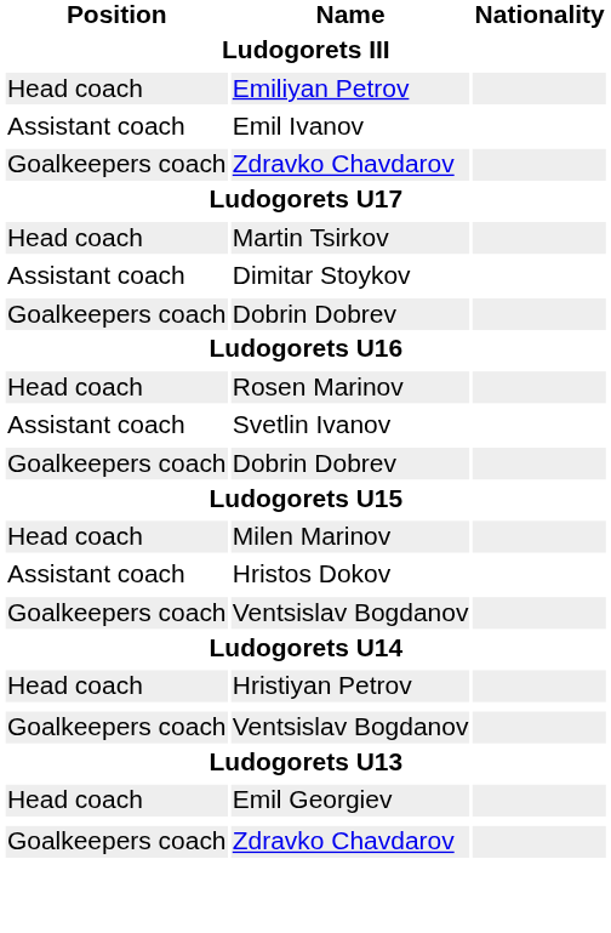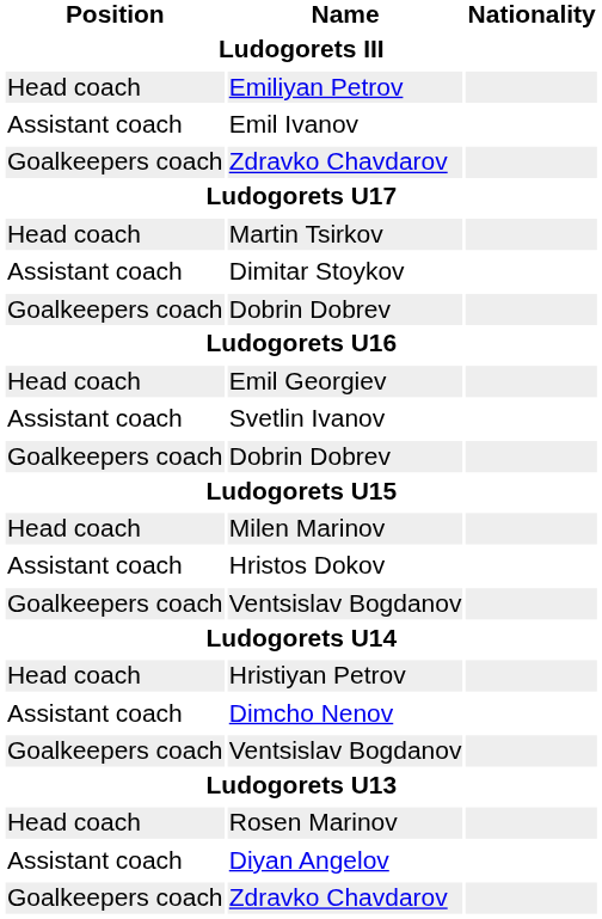rows swapped: Rosen Marinov <-> Emil Georgiev
+ row: Assistant coach | Dimcho Nenov
+ row: Assistant coach | Diyan Angelov
